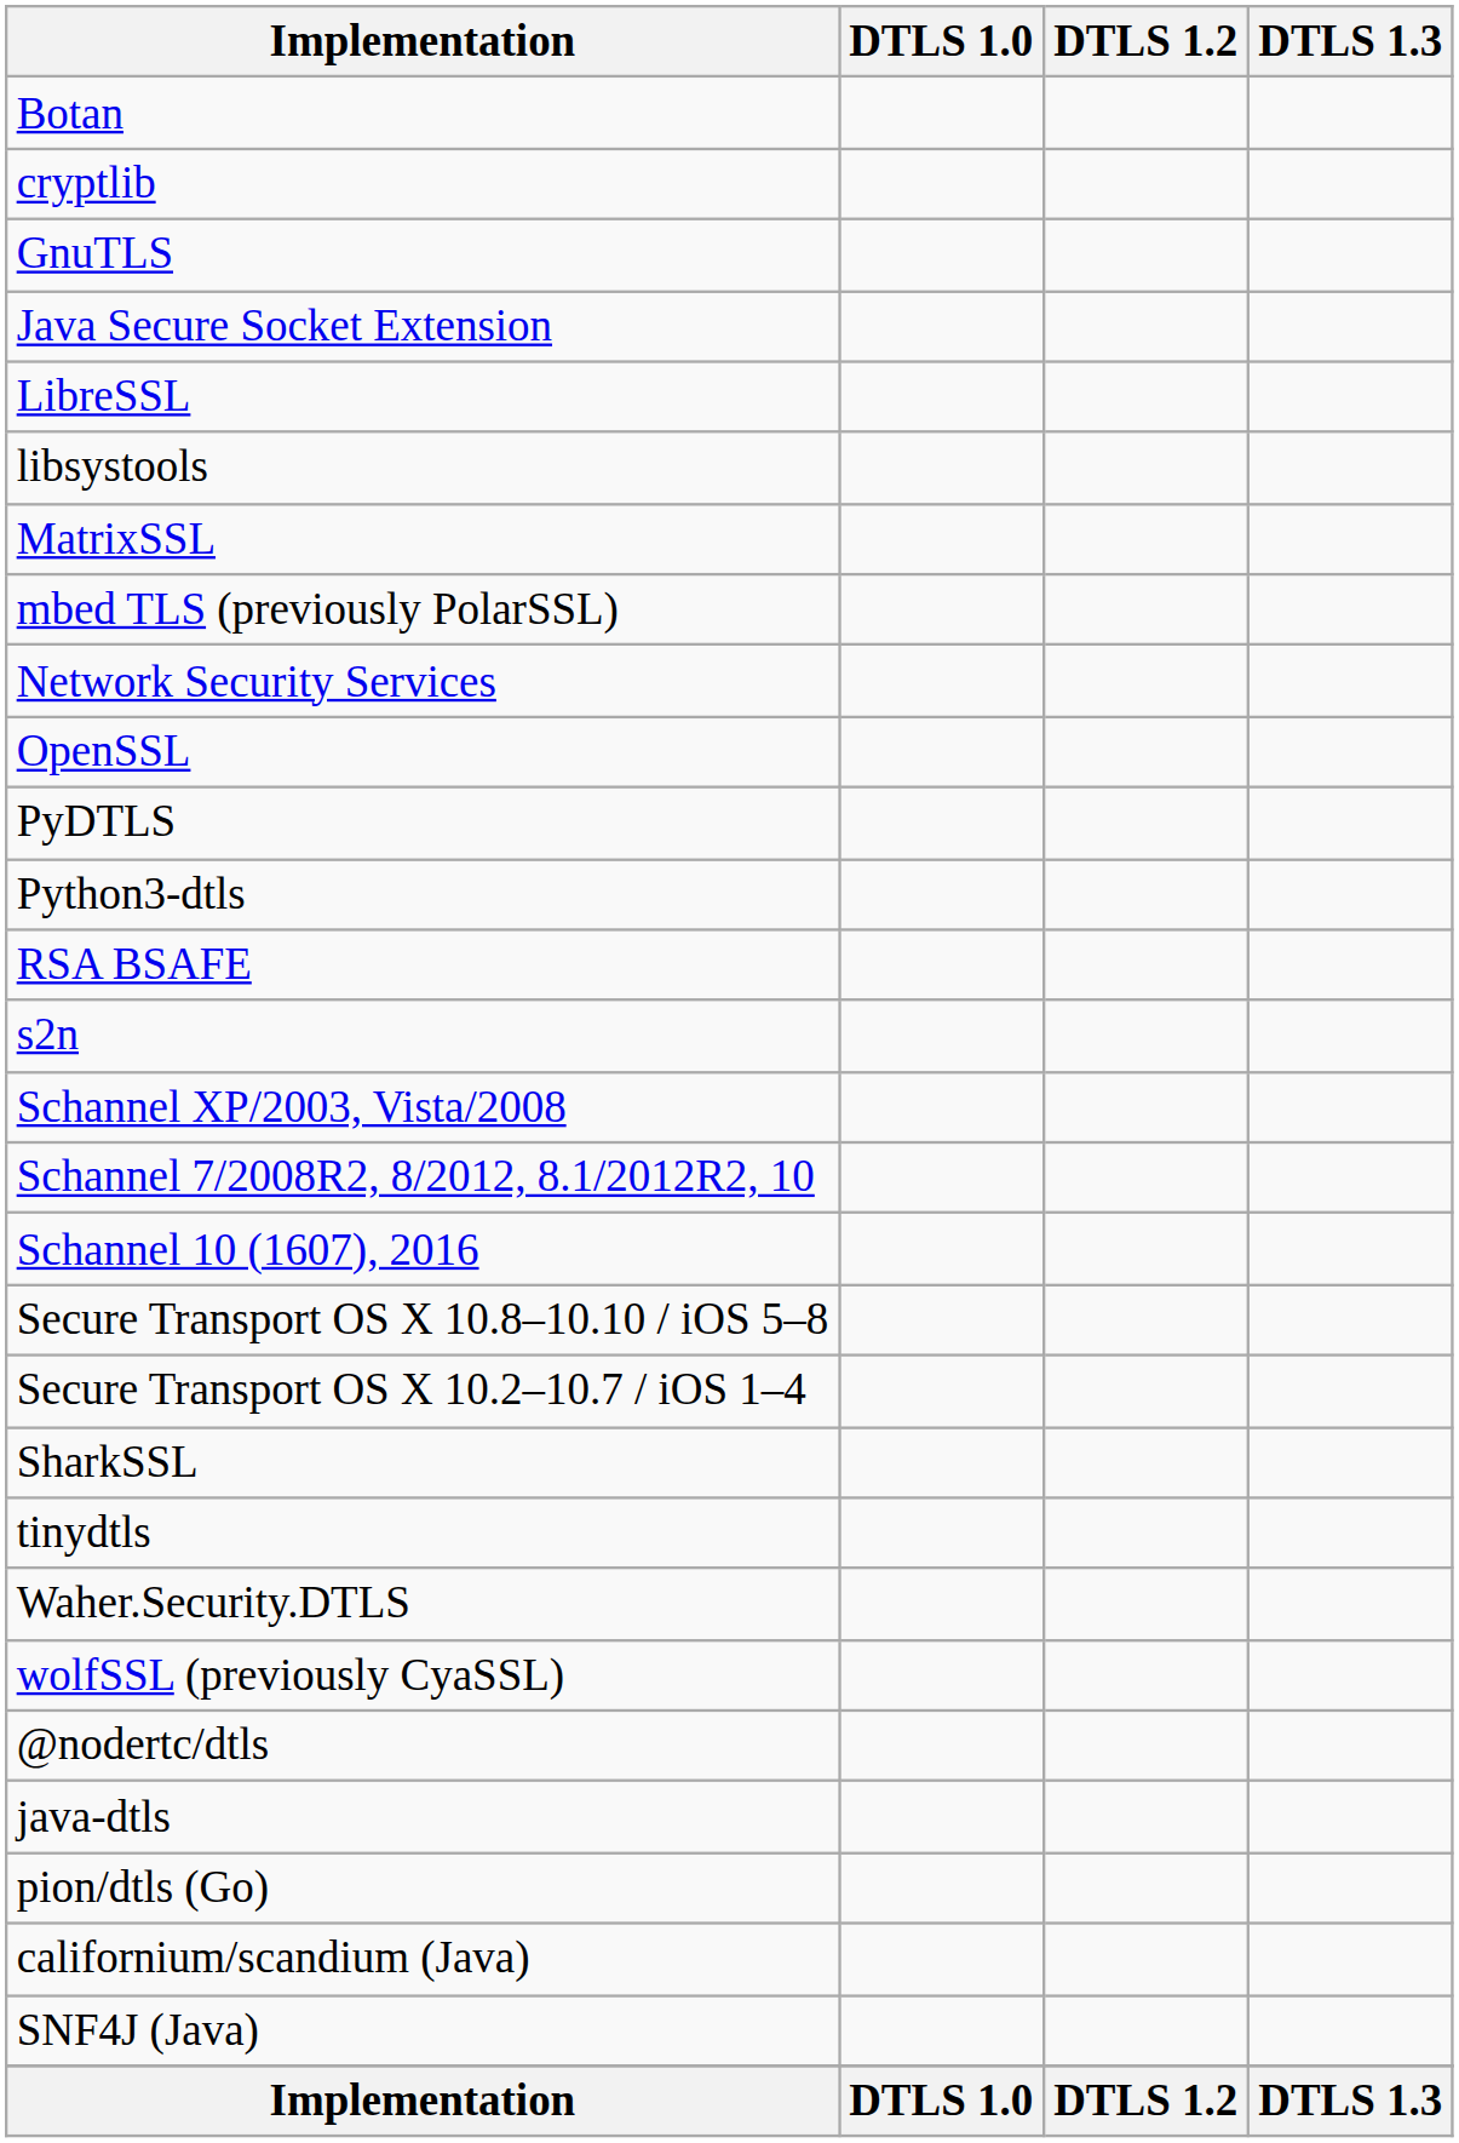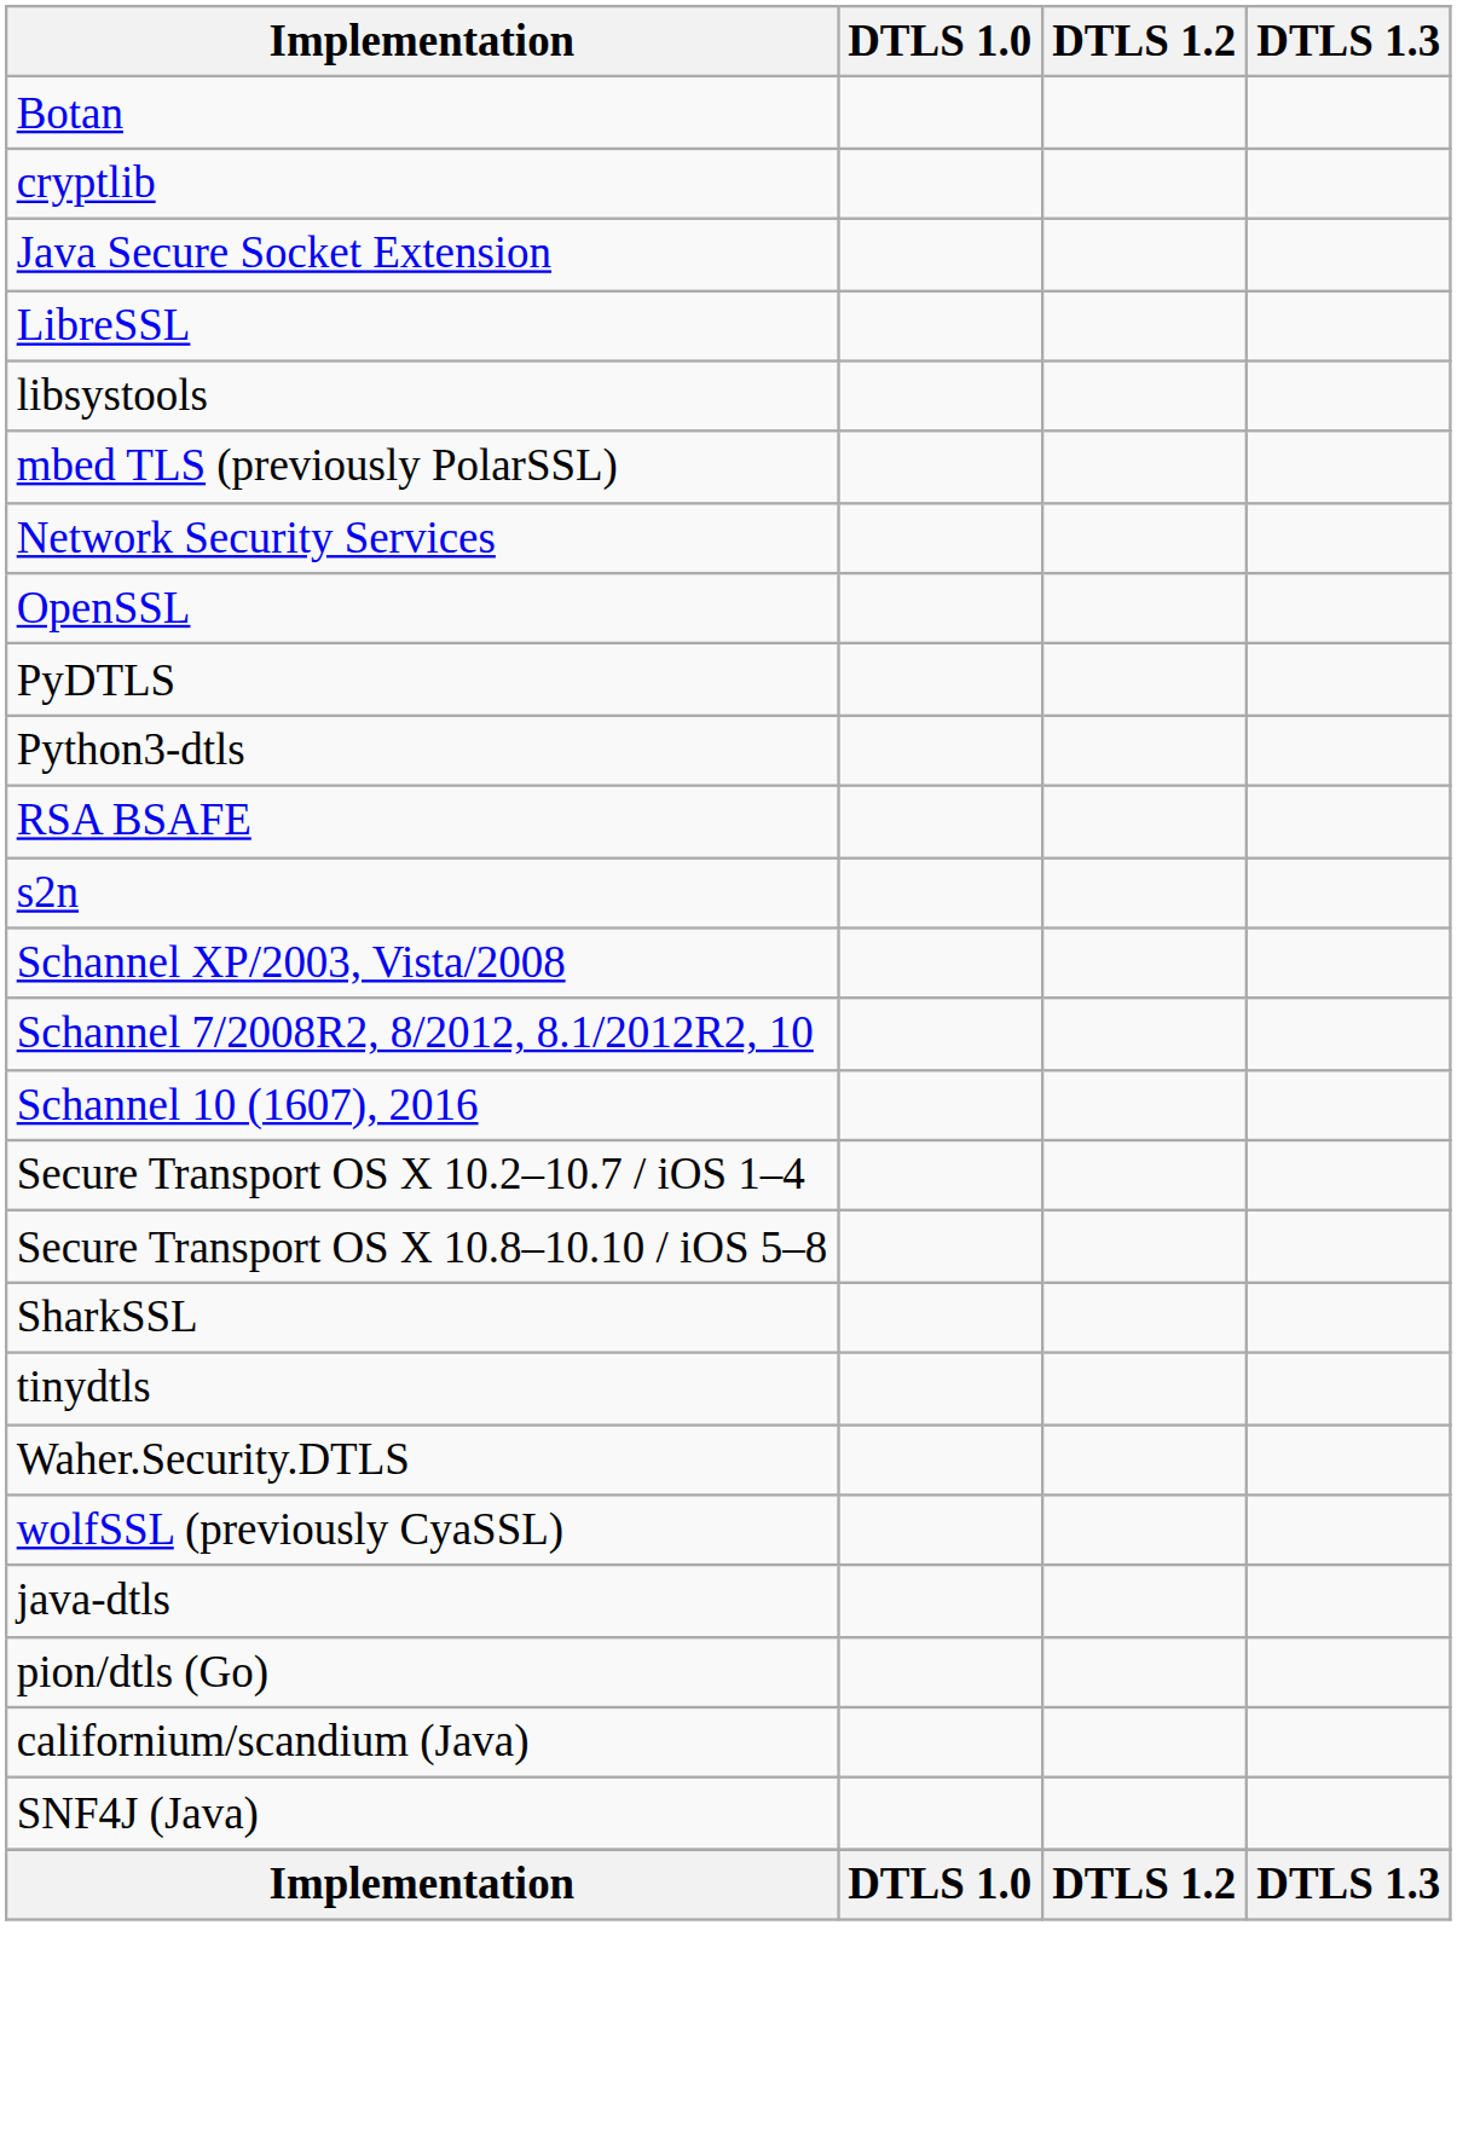- row: GnuTLS
- row: MatrixSSL
rows swapped: Secure Transport OS X 10.2–10.7 / iOS 1–4 <-> Secure Transport OS X 10.8–10.10 / iOS 5–8
- row: @nodertc/dtls
